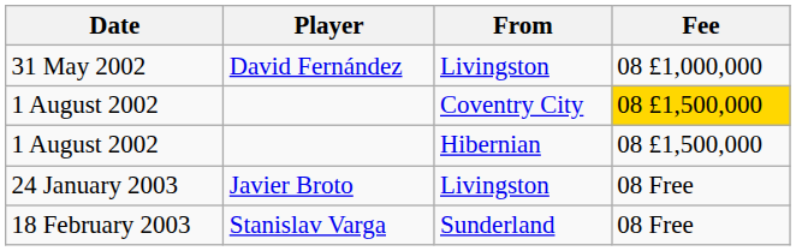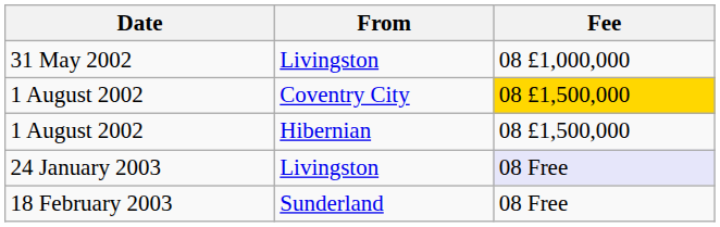- column: Player | David Fernández | Javier Broto | Stanislav Varga
24 January 2003 | Fee: no background -> lavender background
